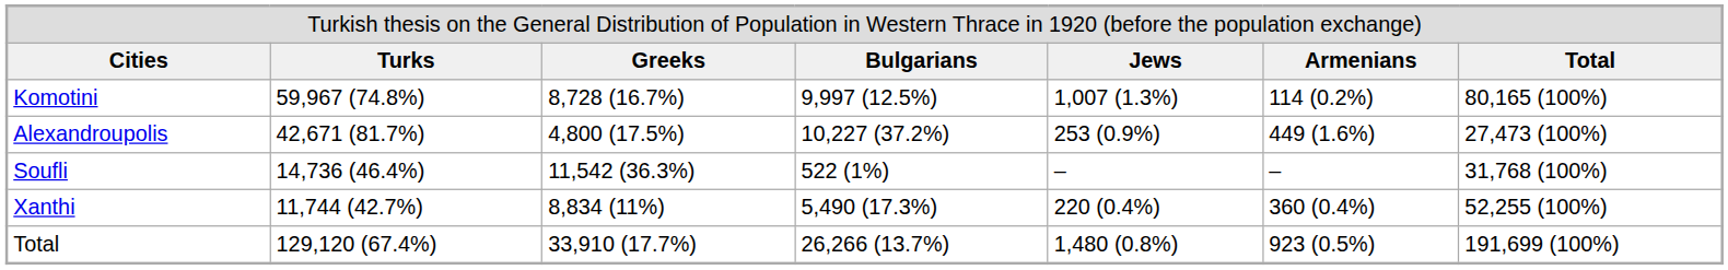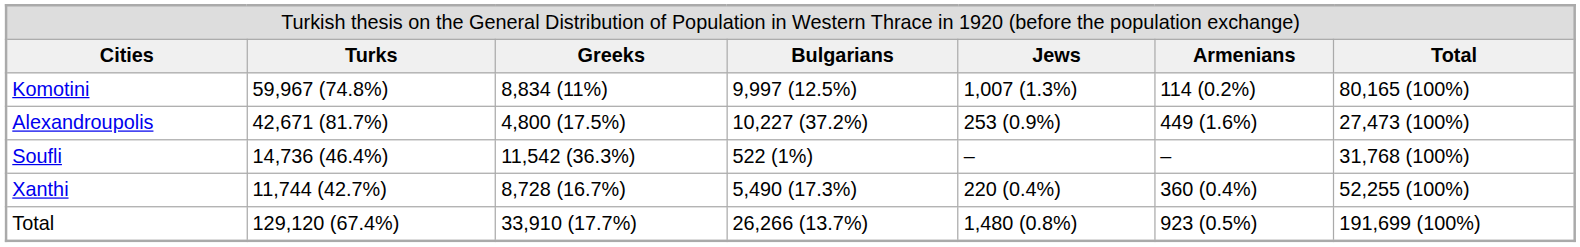Komotini | column 3: 8,728 (16.7%) -> 8,834 (11%)
Xanthi | column 3: 8,834 (11%) -> 8,728 (16.7%)
